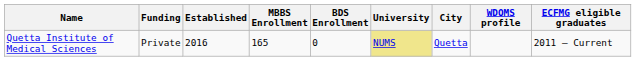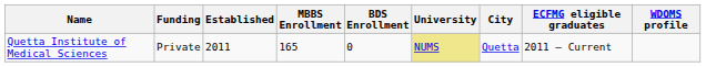columns swapped: WDOMS profile <-> ECFMG eligible graduates
Quetta Institute of Medical Sciences | Established: 2016 -> 2011
